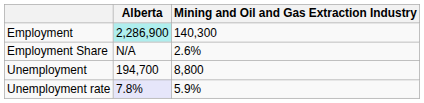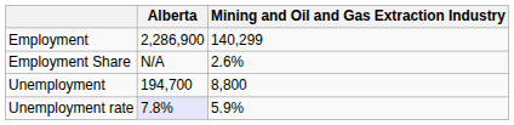Employment | Alberta: paleturquoise background -> no background
Employment | Mining and Oil and Gas Extraction Industry: 140,300 -> 140,299
